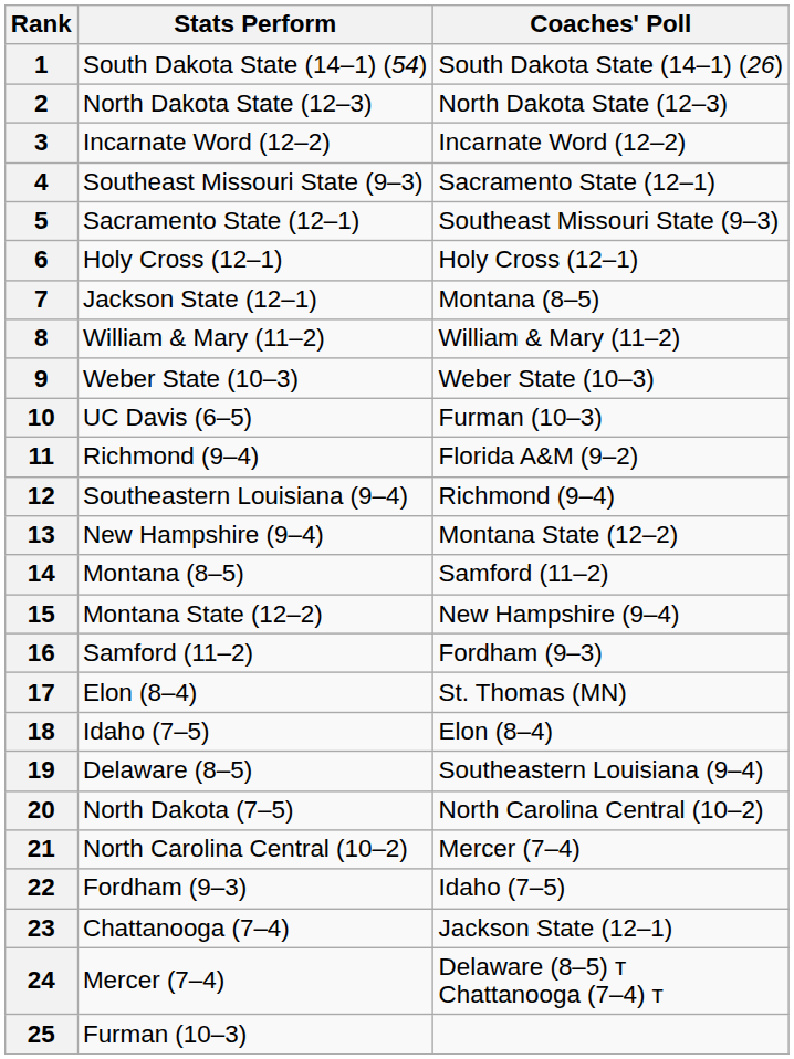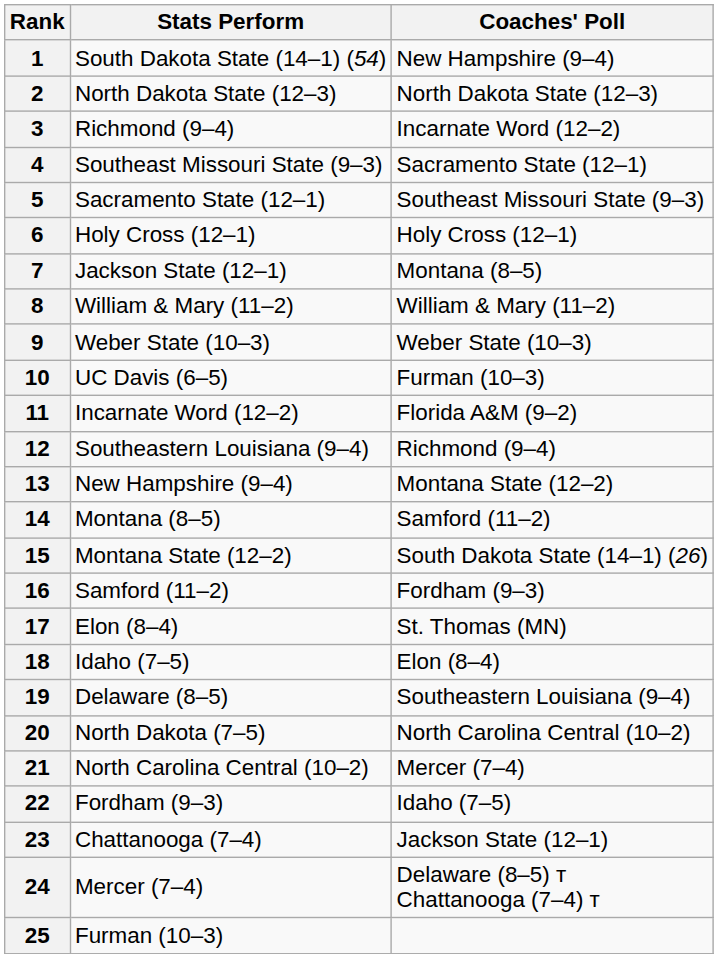1 | Coaches' Poll: South Dakota State (14–1) (26) -> New Hampshire (9–4)
3 | Stats Perform: Incarnate Word (12–2) -> Richmond (9–4)
11 | Stats Perform: Richmond (9–4) -> Incarnate Word (12–2)
15 | Coaches' Poll: New Hampshire (9–4) -> South Dakota State (14–1) (26)
